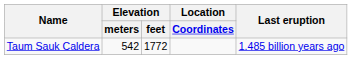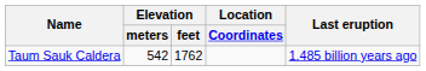Taum Sauk Caldera | Elevation / feet: 1772 -> 1762
